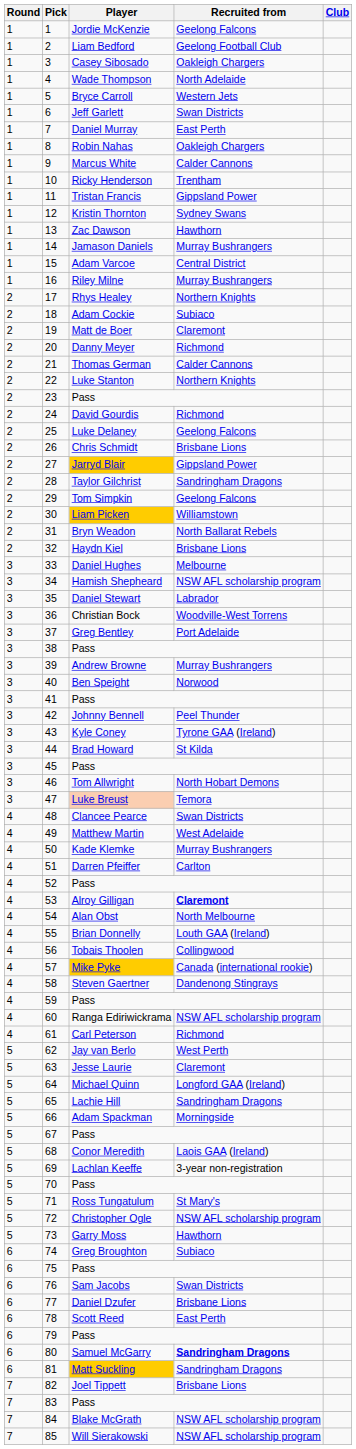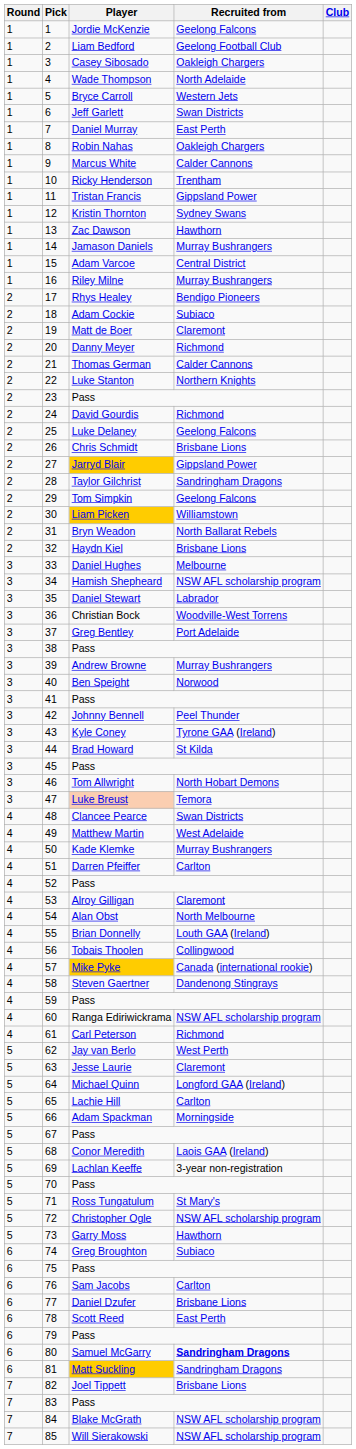17 | Recruited from: Northern Knights -> Bendigo Pioneers
53 | Recruited from: bold -> normal
65 | Recruited from: Sandringham Dragons -> Carlton
76 | Recruited from: Swan Districts -> Carlton
